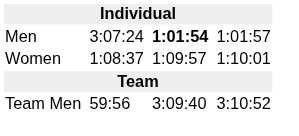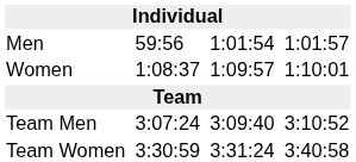Men | column 3: 3:07:24 -> 59:56
Men | column 5: bold -> normal
Team Men | column 3: 59:56 -> 3:07:24
+ row: Team Women | 3:30:59 | 3:31:24 | 3:40:58
